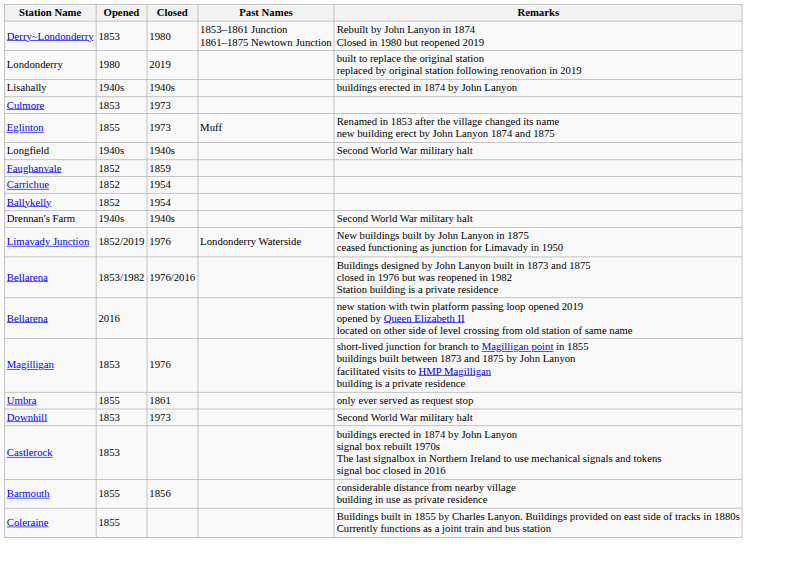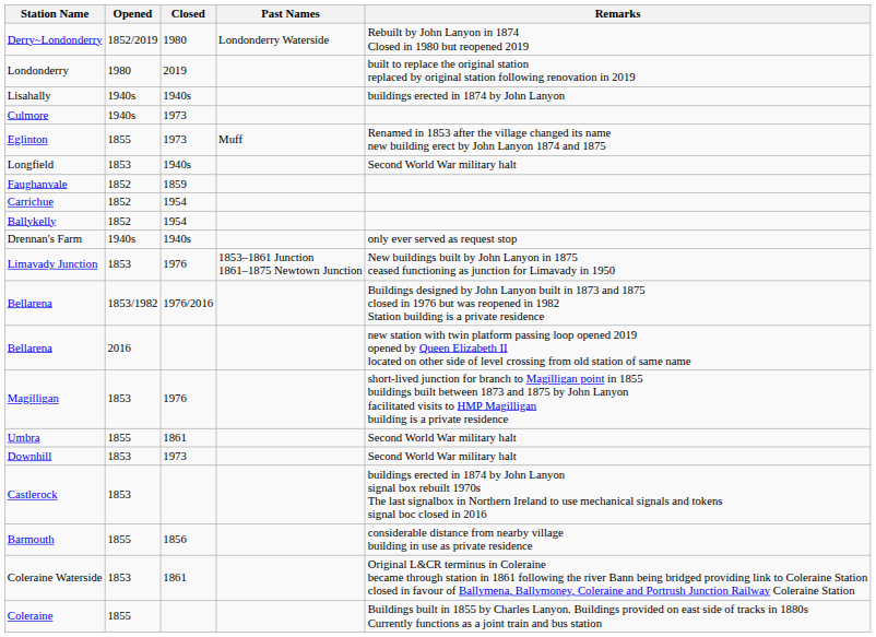Derry~Londonderry | Opened: 1853 -> 1852/2019
Derry~Londonderry | Past Names: 1853–1861 Junction 1861–1875 Newtown Junction -> Londonderry Waterside
Culmore | Opened: 1853 -> 1940s
Longfield | Opened: 1940s -> 1853
Drennan's Farm | Remarks: Second World War military halt -> only ever served as request stop
Limavady Junction | Opened: 1852/2019 -> 1853
Limavady Junction | Past Names: Londonderry Waterside -> 1853–1861 Junction 1861–1875 Newtown Junction
Umbra | Remarks: only ever served as request stop -> Second World War military halt
+ row: Coleraine Waterside | 1853 | 1861 | Original L&CR terminus in Coleraine became through station in 1861 following the river Bann being bridged providing link to Coleraine Station closed in favour of Ballymena, Ballymoney, Coleraine and Portrush Junction Railway Coleraine Station
